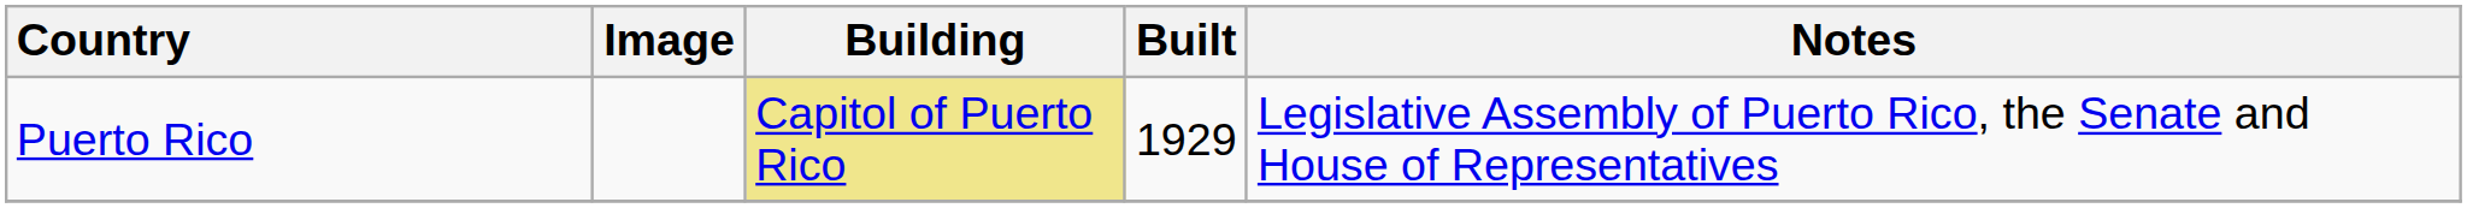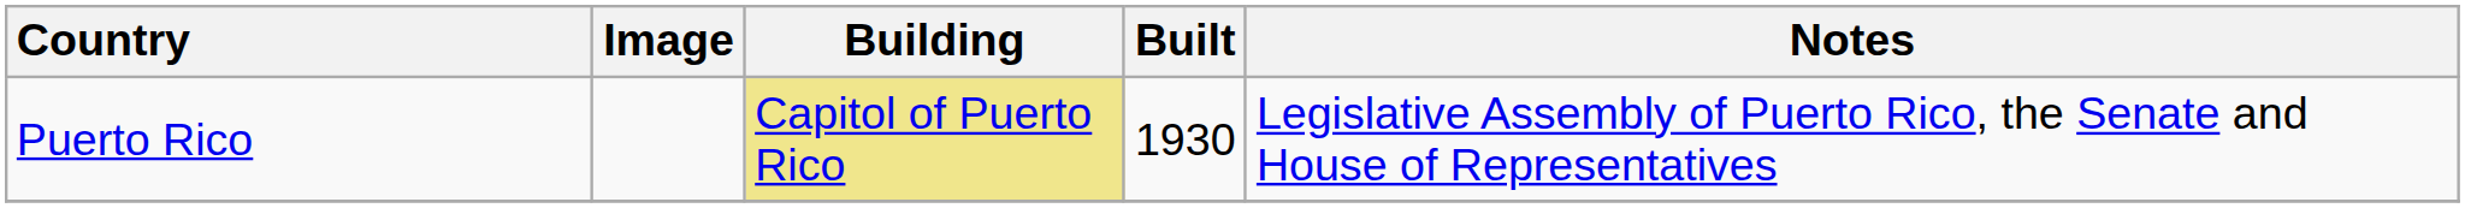Puerto Rico | Built: 1929 -> 1930
